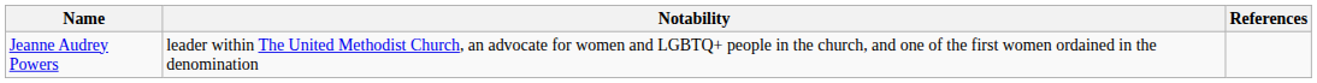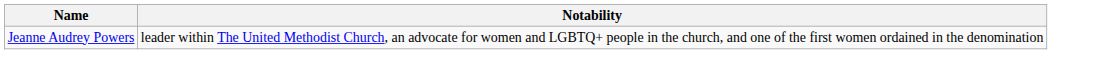- column: References
